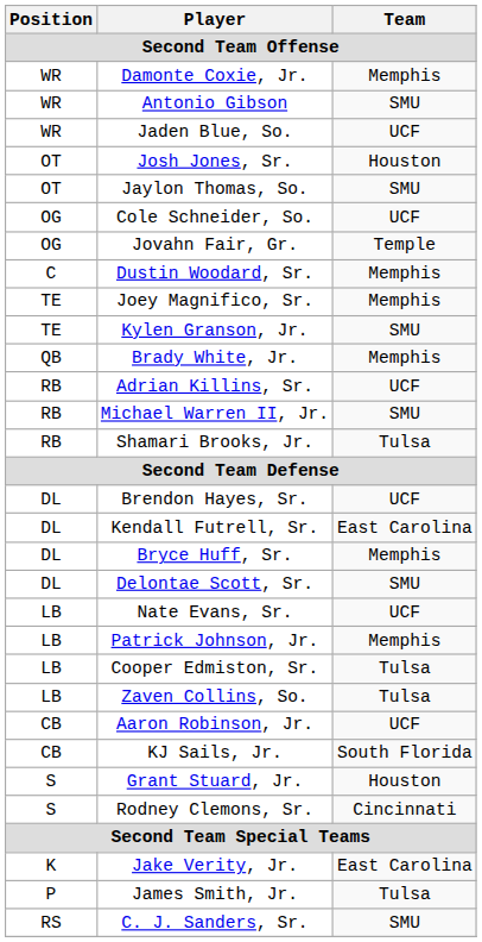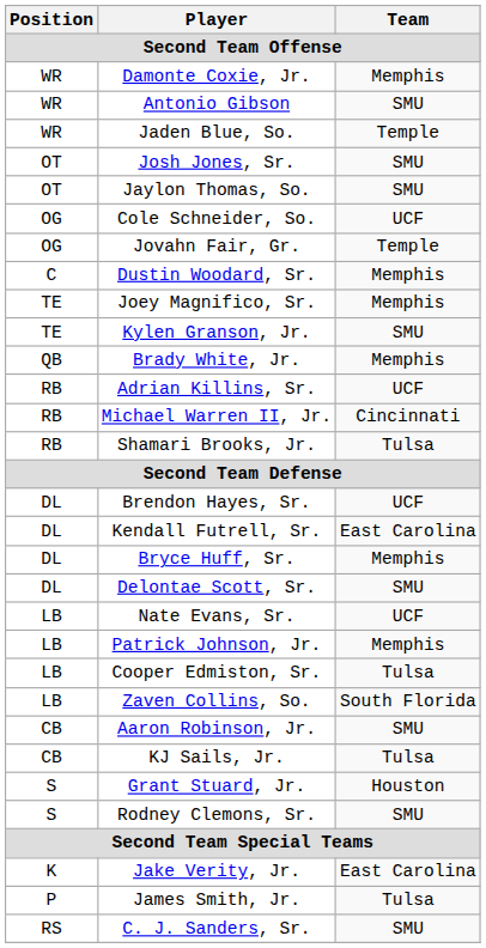Jaden Blue, So. | Team: UCF -> Temple
Josh Jones, Sr. | Team: Houston -> SMU
Michael Warren II, Jr. | Team: SMU -> Cincinnati
Zaven Collins, So. | Team: Tulsa -> South Florida
Aaron Robinson, Jr. | Team: UCF -> SMU
KJ Sails, Jr. | Team: South Florida -> Tulsa
Rodney Clemons, Sr. | Team: Cincinnati -> SMU
